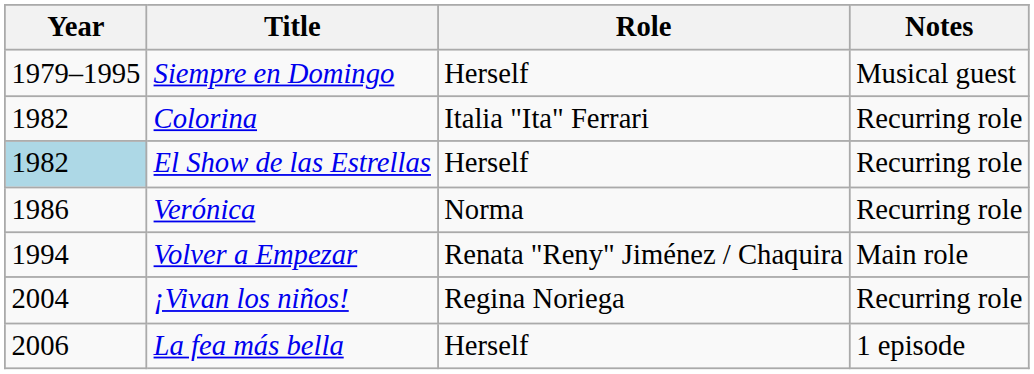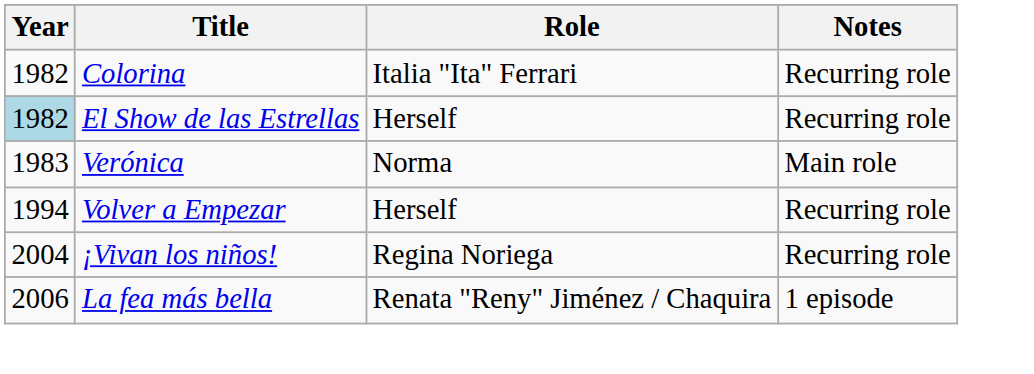- row: 1979–1995 | Siempre en Domingo | Herself | Musical guest
Verónica | Year: 1986 -> 1983
Verónica | Notes: Recurring role -> Main role
Volver a Empezar | Role: Renata "Reny" Jiménez / Chaquira -> Herself
Volver a Empezar | Notes: Main role -> Recurring role
La fea más bella | Role: Herself -> Renata "Reny" Jiménez / Chaquira
